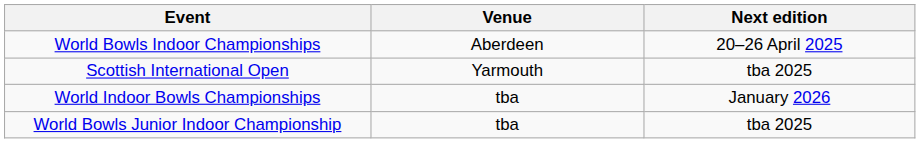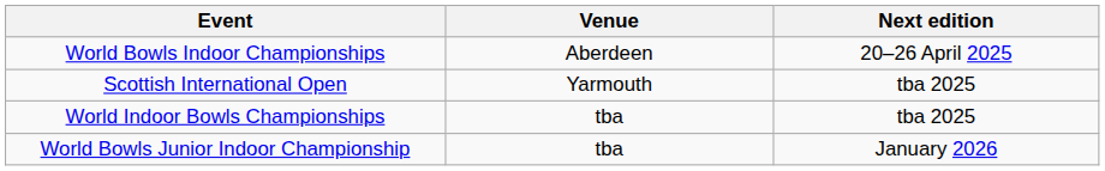World Indoor Bowls Championships | Next edition: January 2026 -> tba 2025
World Bowls Junior Indoor Championship | Next edition: tba 2025 -> January 2026
